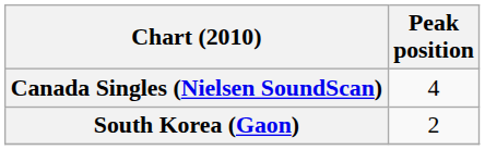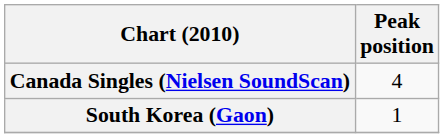South Korea (Gaon) | Peak position: 2 -> 1
